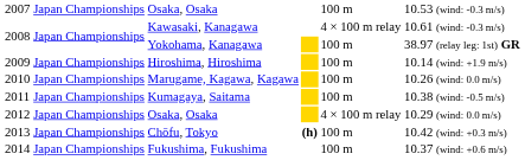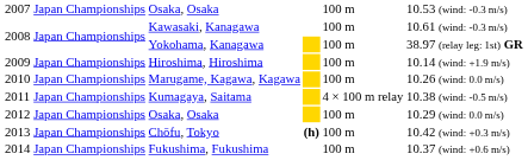Kawasaki, Kanagawa | column 5: 4 × 100 m relay -> 100 m
Kumagaya, Saitama | column 5: 100 m -> 4 × 100 m relay
2012 / Osaka, Osaka | column 5: 4 × 100 m relay -> 100 m
